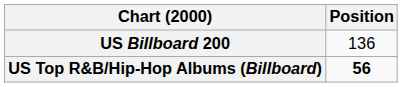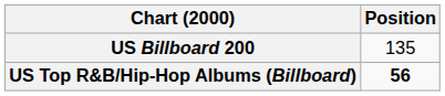US Billboard 200 | Position: 136 -> 135
